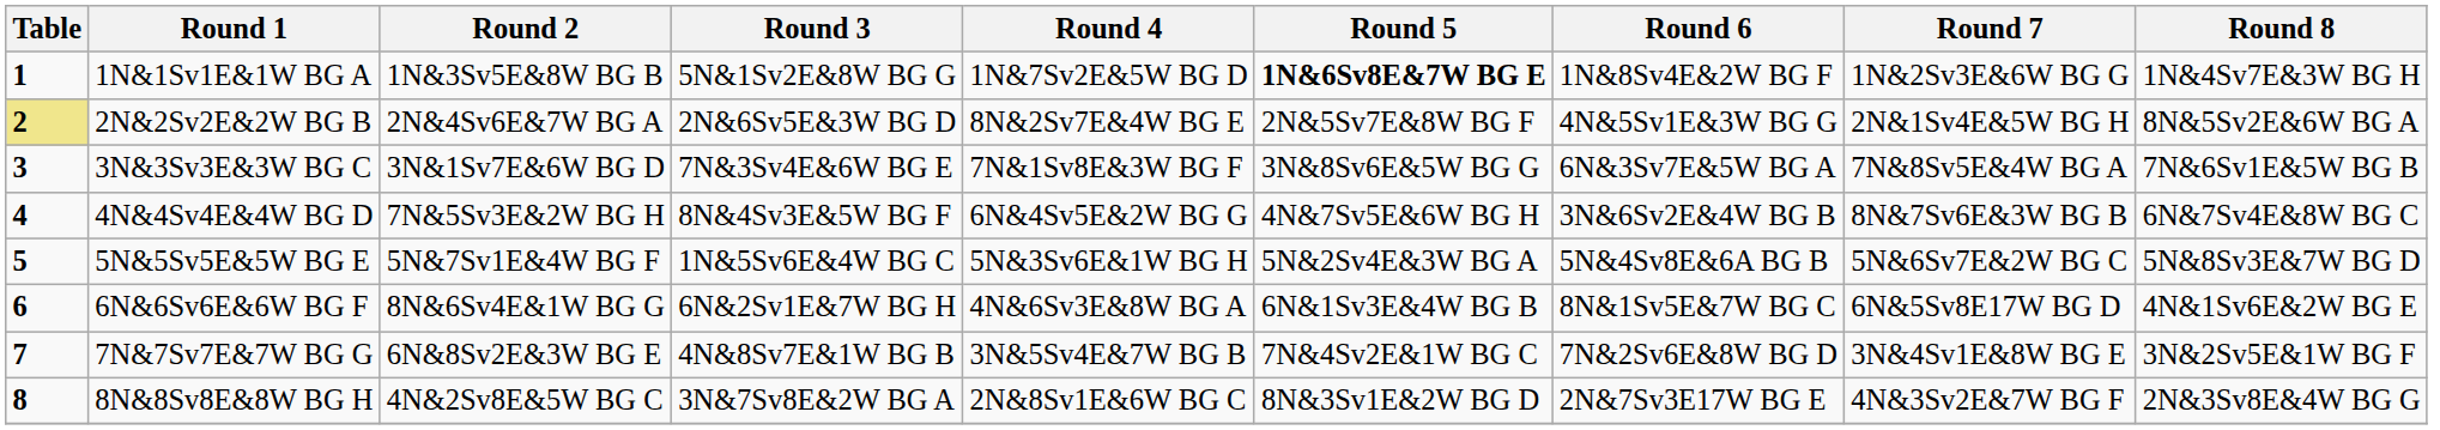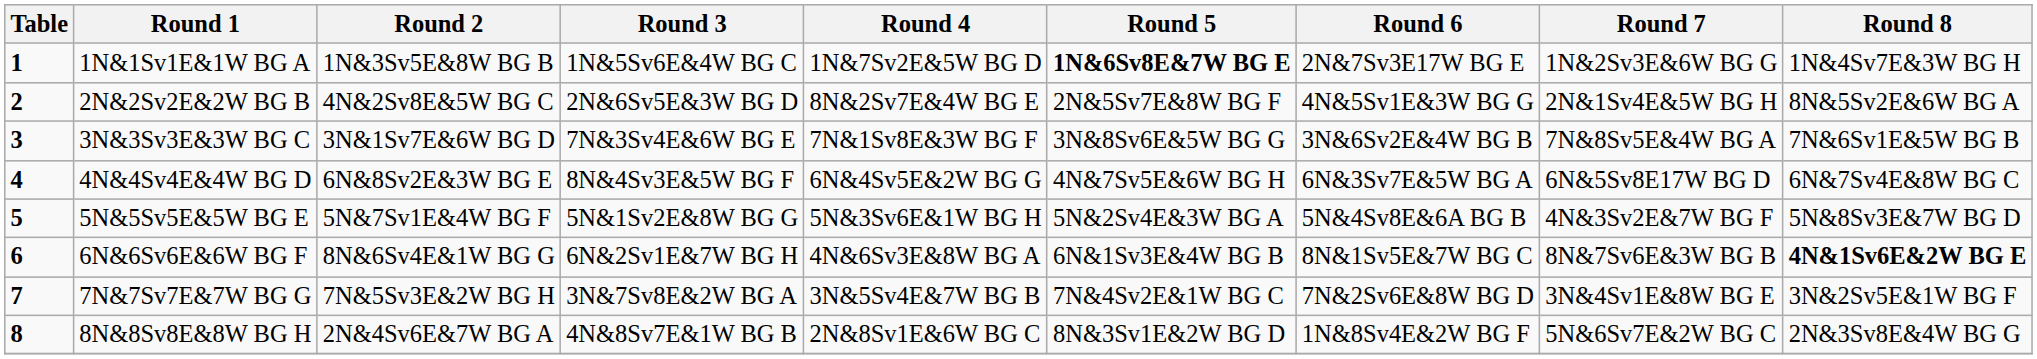1N&1Sv1E&1W BG A | Round 3: 5N&1Sv2E&8W BG G -> 1N&5Sv6E&4W BG C
1N&1Sv1E&1W BG A | Round 6: 1N&8Sv4E&2W BG F -> 2N&7Sv3E17W BG E
2N&2Sv2E&2W BG B | Table: khaki background -> no background
2N&2Sv2E&2W BG B | Round 2: 2N&4Sv6E&7W BG A -> 4N&2Sv8E&5W BG C
3N&3Sv3E&3W BG C | Round 6: 6N&3Sv7E&5W BG A -> 3N&6Sv2E&4W BG B
4N&4Sv4E&4W BG D | Round 2: 7N&5Sv3E&2W BG H -> 6N&8Sv2E&3W BG E
4N&4Sv4E&4W BG D | Round 6: 3N&6Sv2E&4W BG B -> 6N&3Sv7E&5W BG A
4N&4Sv4E&4W BG D | Round 7: 8N&7Sv6E&3W BG B -> 6N&5Sv8E17W BG D
5N&5Sv5E&5W BG E | Round 3: 1N&5Sv6E&4W BG C -> 5N&1Sv2E&8W BG G
5N&5Sv5E&5W BG E | Round 7: 5N&6Sv7E&2W BG C -> 4N&3Sv2E&7W BG F
6N&6Sv6E&6W BG F | Round 7: 6N&5Sv8E17W BG D -> 8N&7Sv6E&3W BG B
6N&6Sv6E&6W BG F | Round 8: normal -> bold
7N&7Sv7E&7W BG G | Round 2: 6N&8Sv2E&3W BG E -> 7N&5Sv3E&2W BG H
7N&7Sv7E&7W BG G | Round 3: 4N&8Sv7E&1W BG B -> 3N&7Sv8E&2W BG A
8N&8Sv8E&8W BG H | Round 2: 4N&2Sv8E&5W BG C -> 2N&4Sv6E&7W BG A
8N&8Sv8E&8W BG H | Round 3: 3N&7Sv8E&2W BG A -> 4N&8Sv7E&1W BG B
8N&8Sv8E&8W BG H | Round 6: 2N&7Sv3E17W BG E -> 1N&8Sv4E&2W BG F
8N&8Sv8E&8W BG H | Round 7: 4N&3Sv2E&7W BG F -> 5N&6Sv7E&2W BG C
